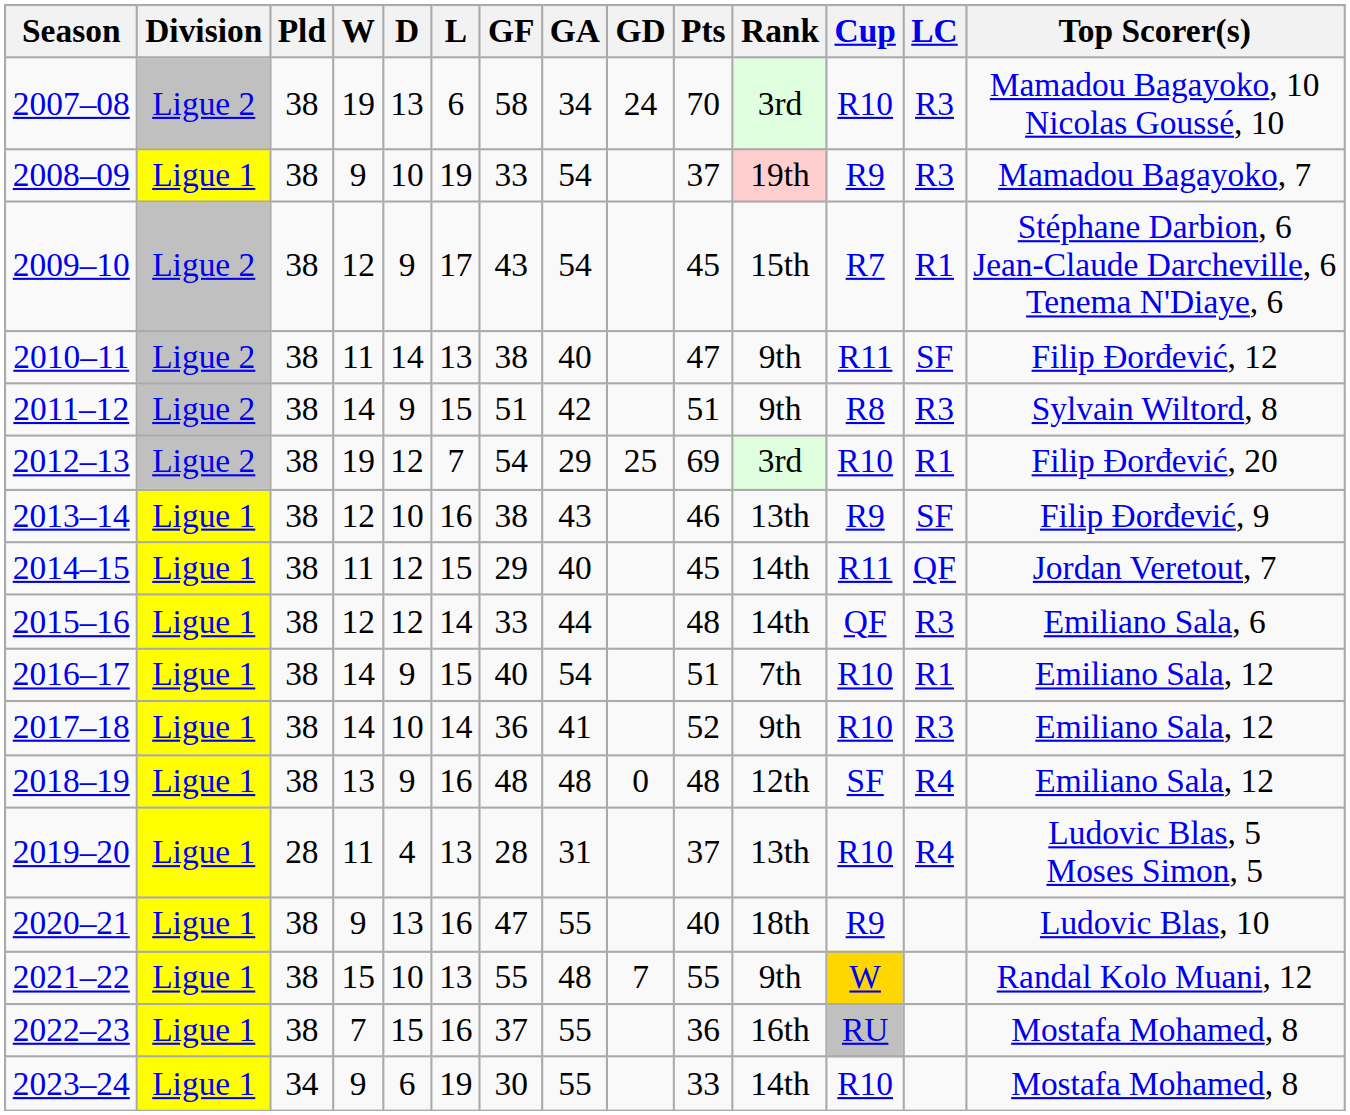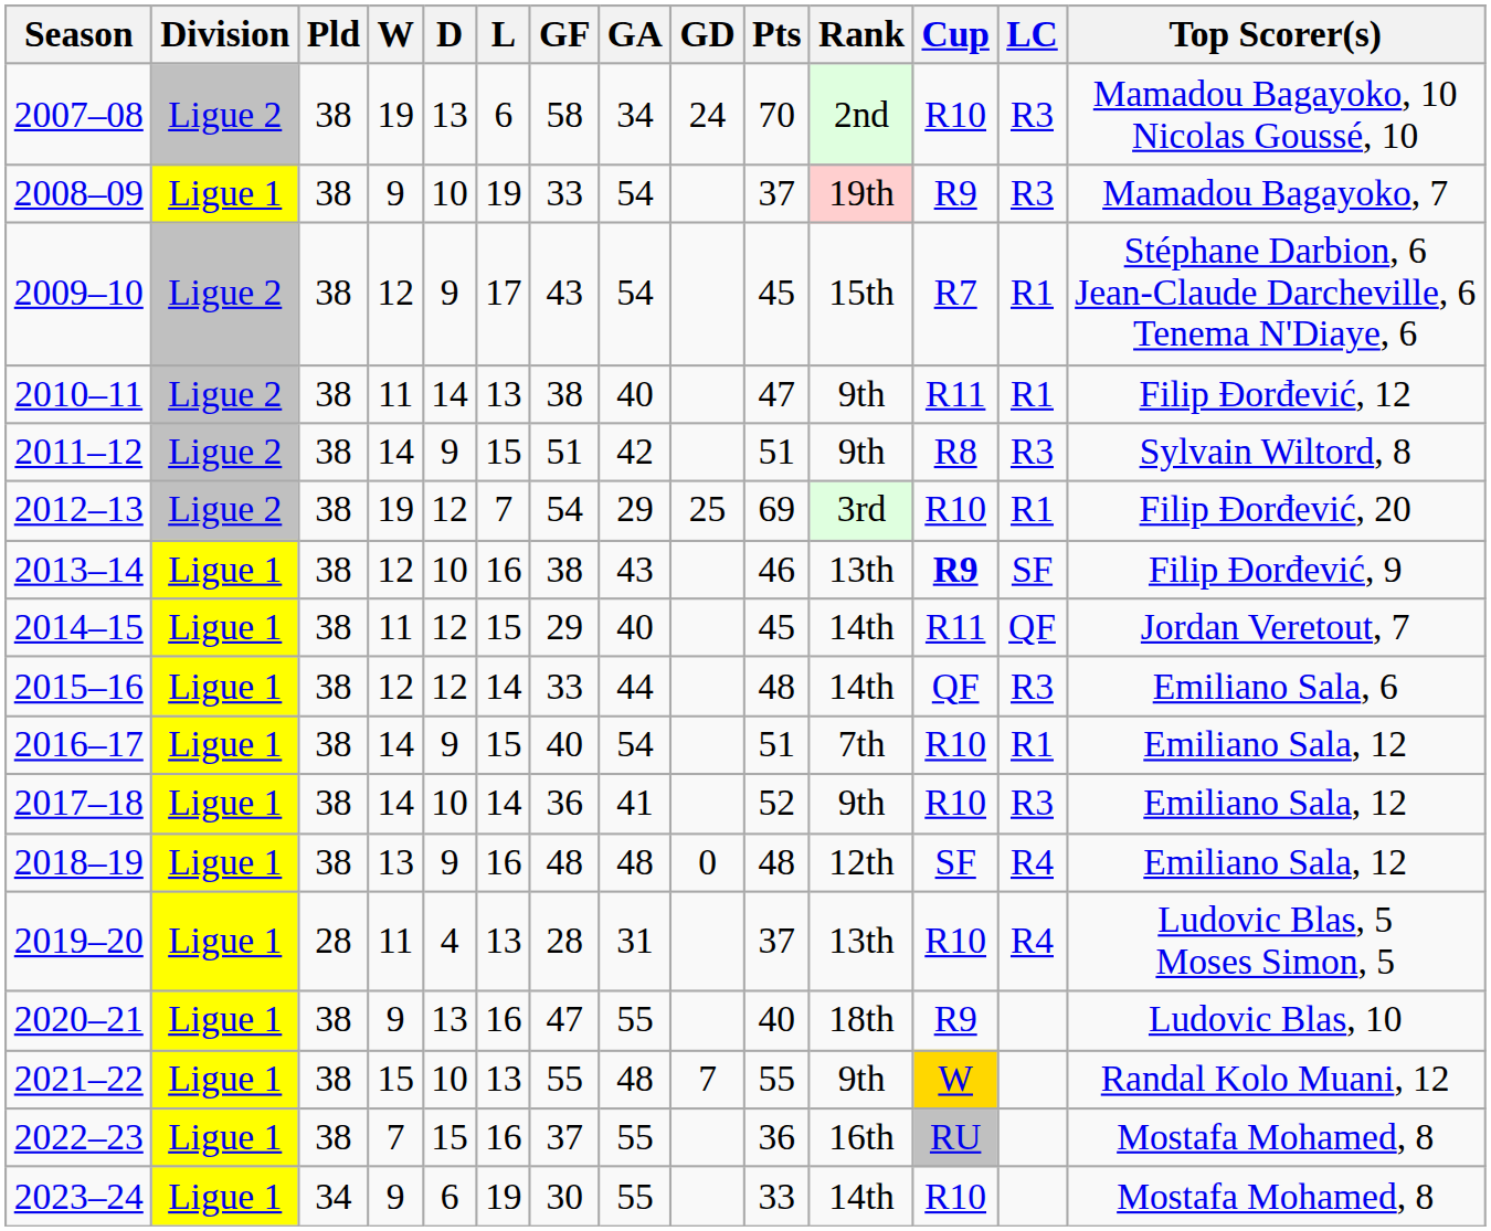2007–08 | Rank: 3rd -> 2nd
2010–11 | LC: SF -> R1
2013–14 | Cup: normal -> bold
